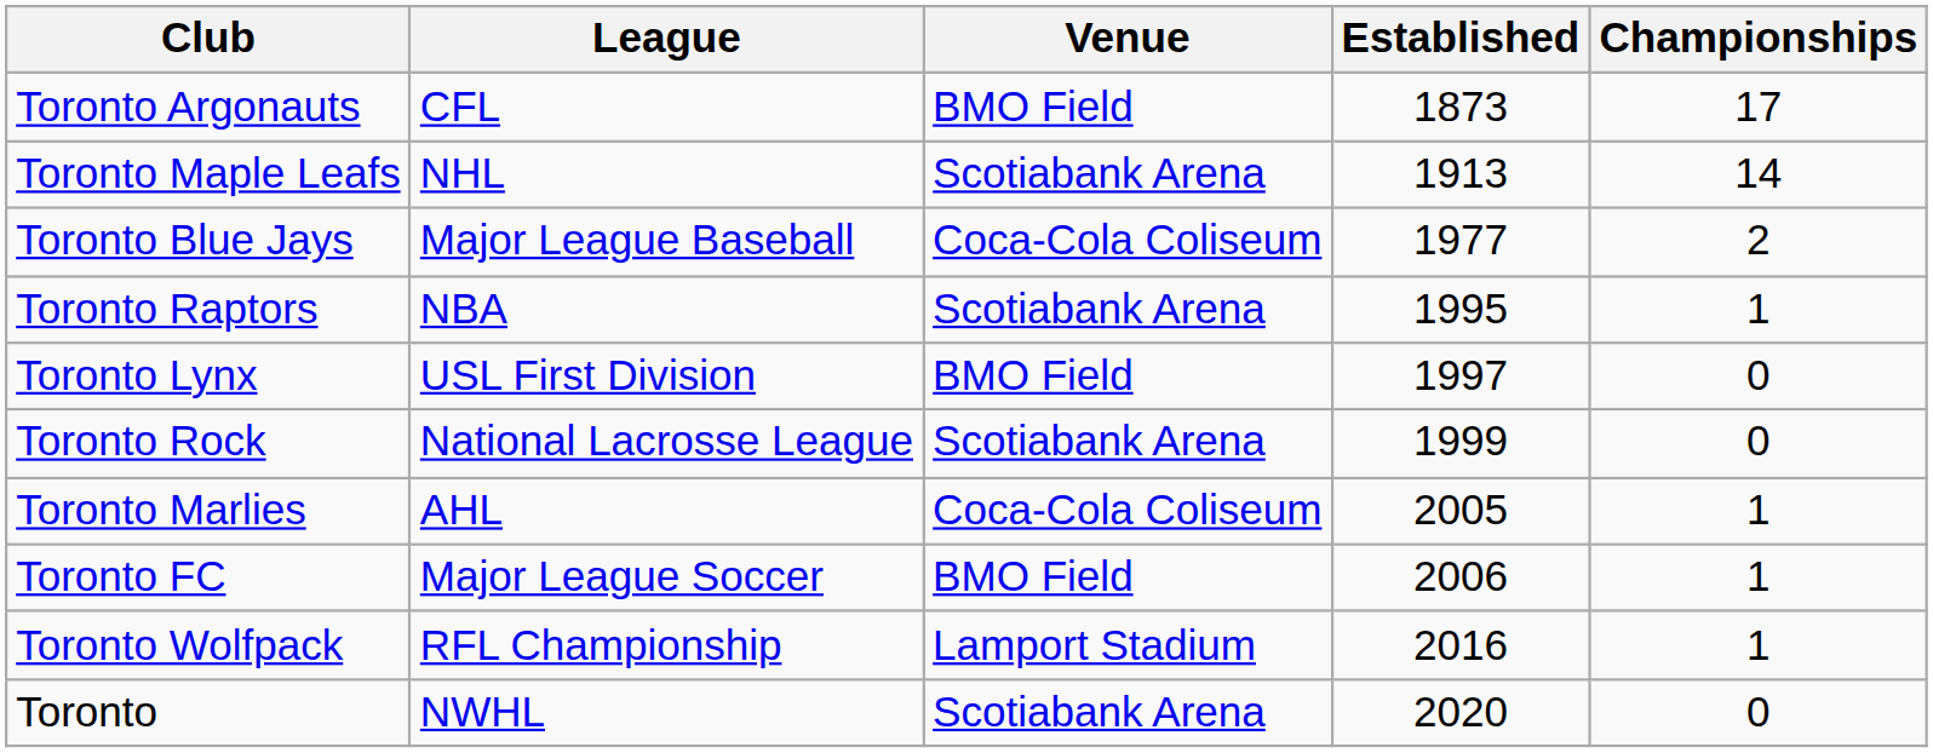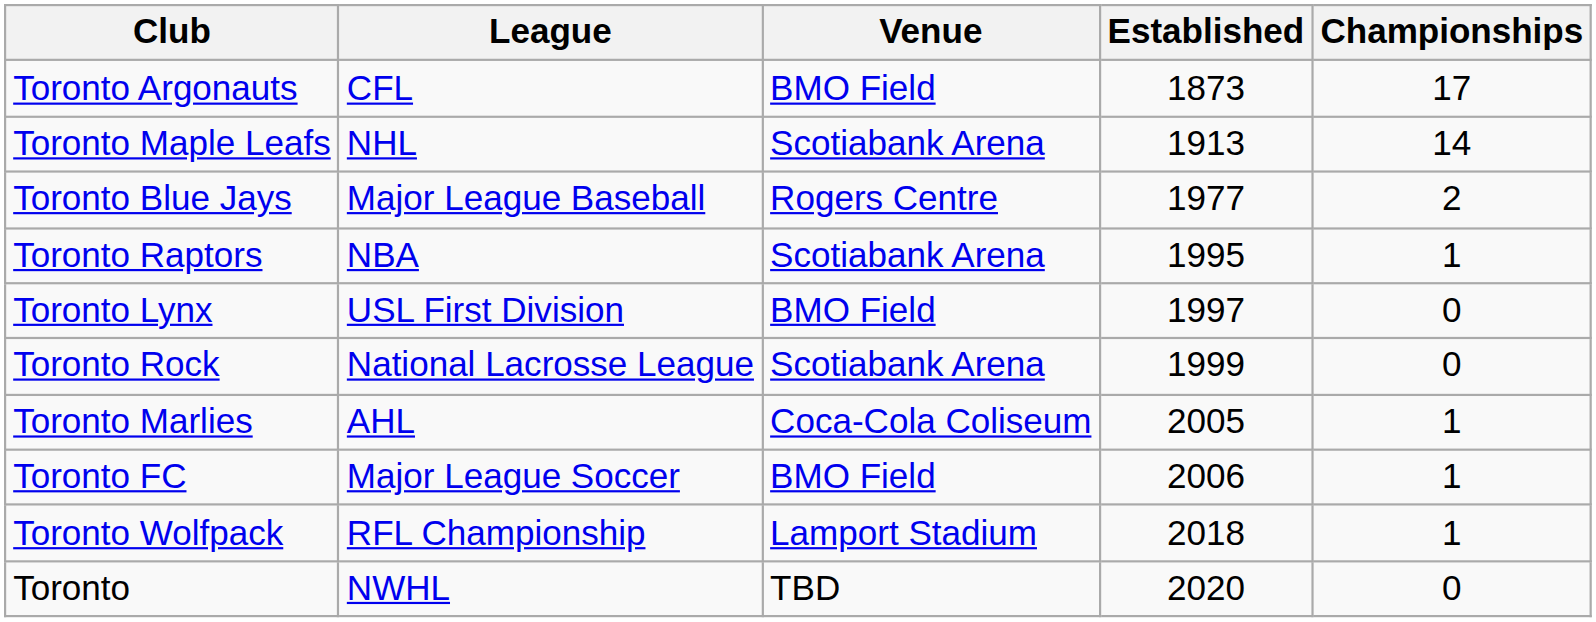Toronto Blue Jays | Venue: Coca-Cola Coliseum -> Rogers Centre
Toronto Wolfpack | Established: 2016 -> 2018
Toronto | Venue: Scotiabank Arena -> TBD
